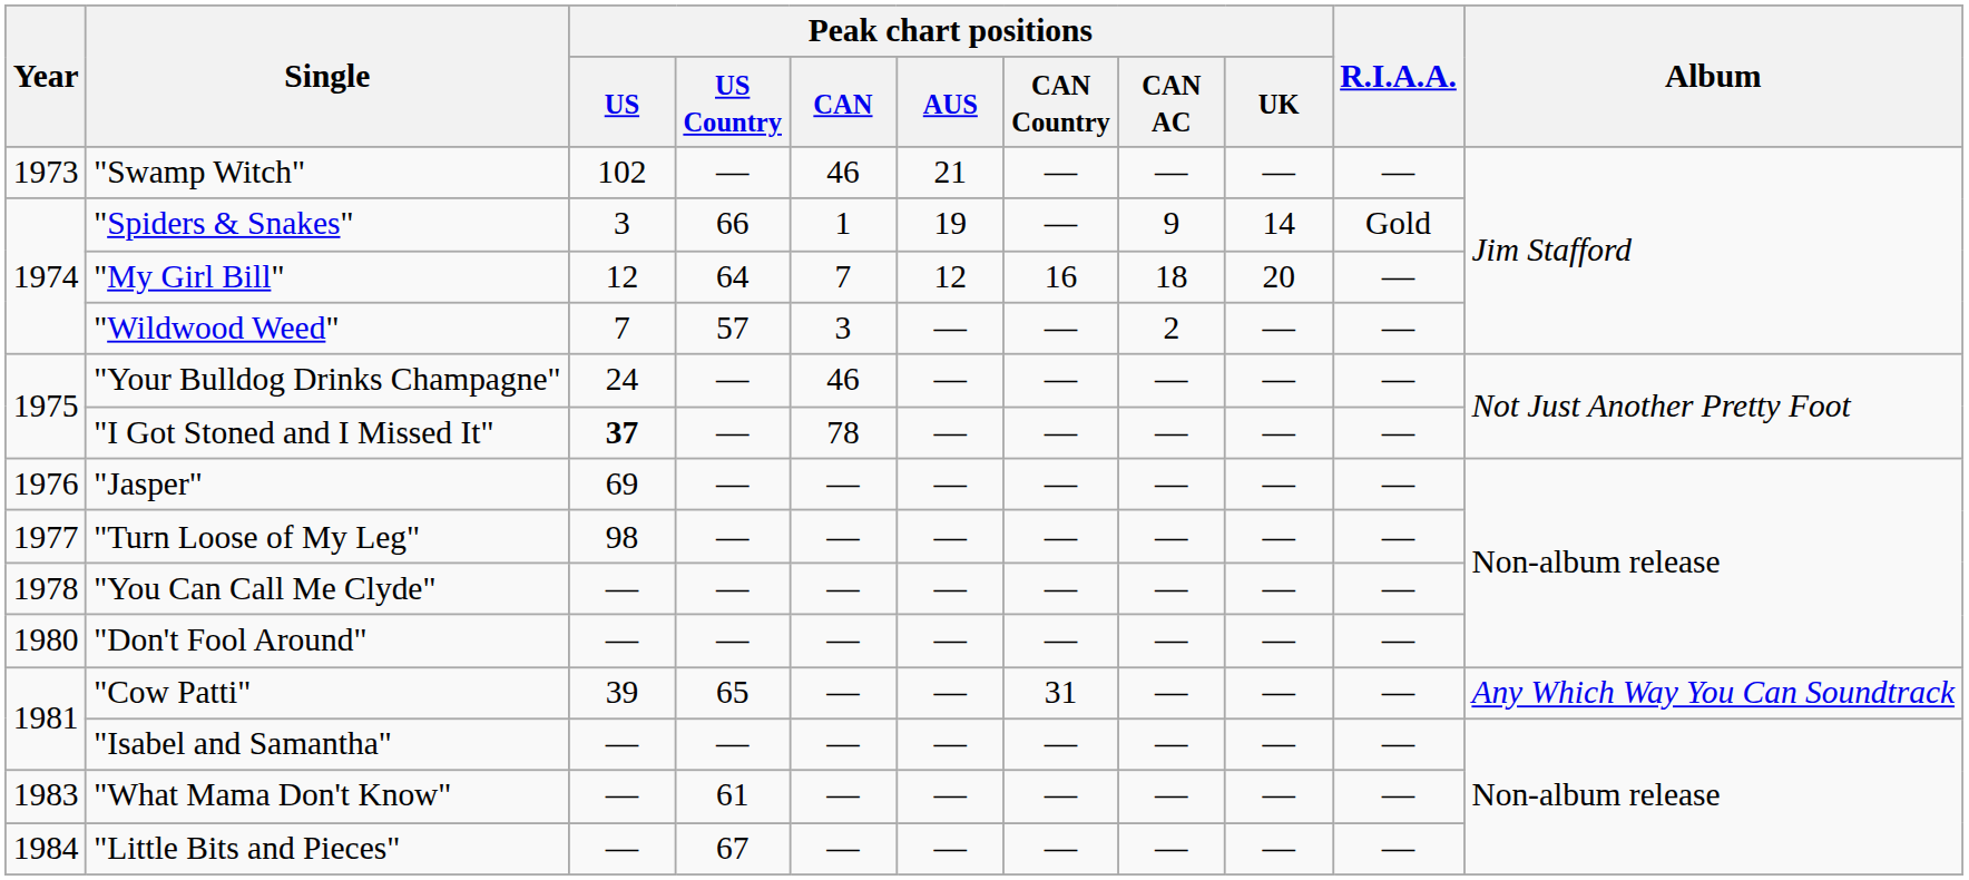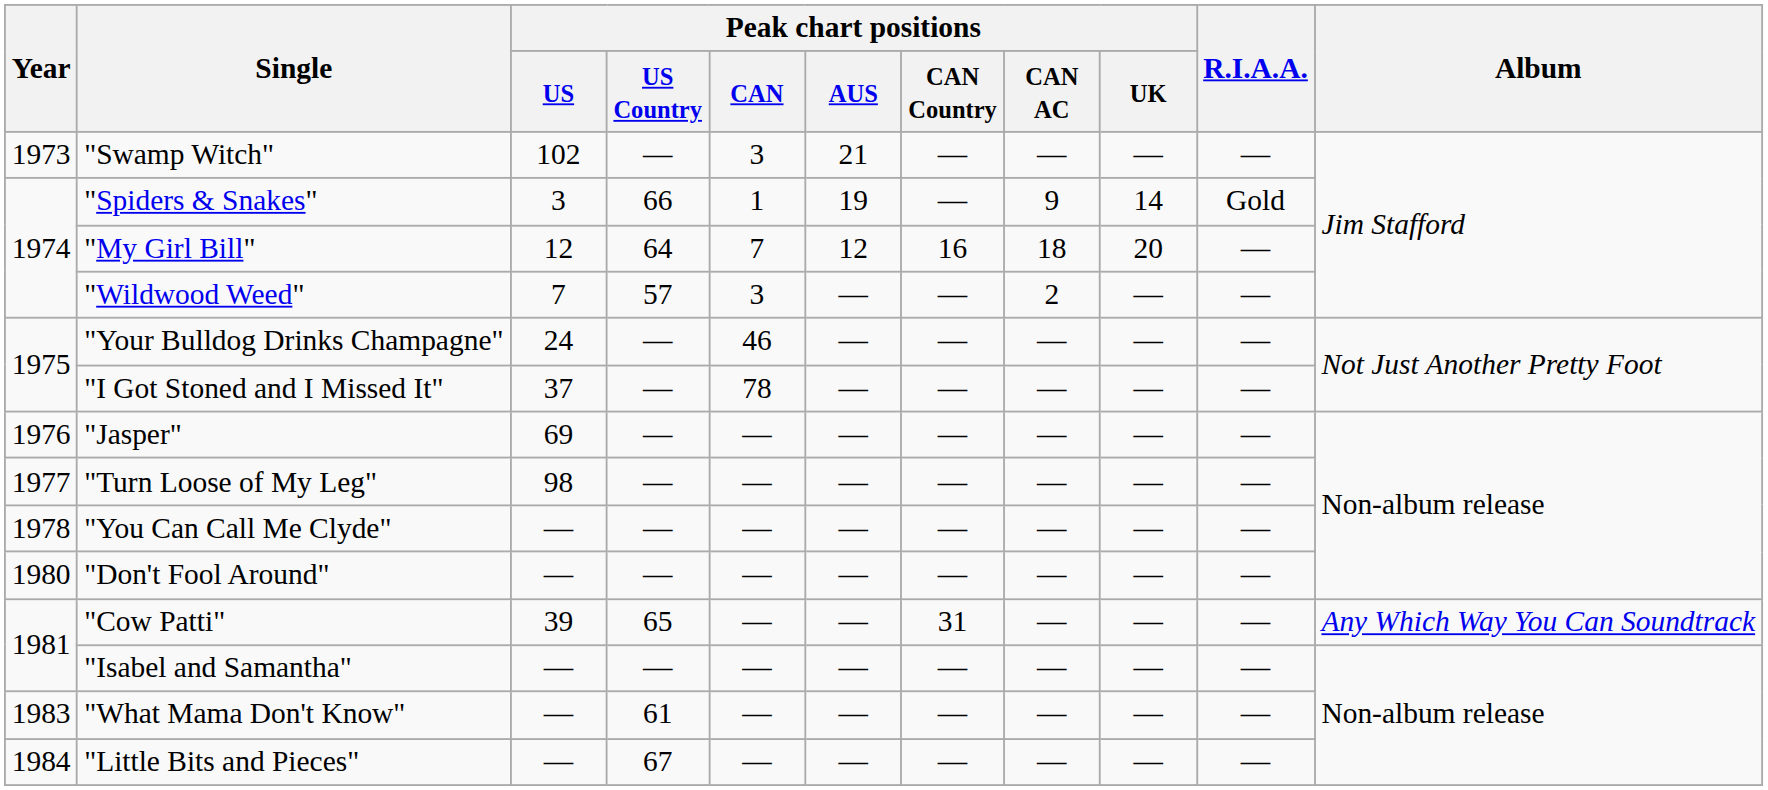"Swamp Witch" | Peak chart positions / CAN: 46 -> 3
"I Got Stoned and I Missed It" | Peak chart positions / US: bold -> normal
